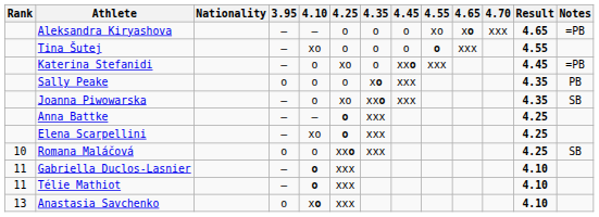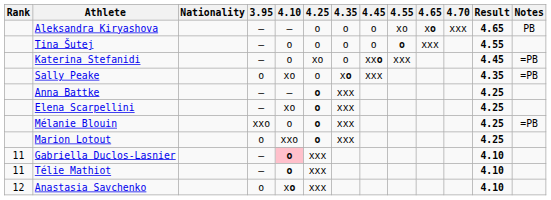Aleksandra Kiryashova | Notes: =PB -> PB
Tina Šutej | 4.10: xo -> o
Sally Peake | 4.10: o -> xo
Sally Peake | Notes: PB -> =PB
- row: Joanna Piwowarska | – | o | xo | xxo | xxx | 4.35 | SB
+ row: Mélanie Blouin | xxo | o | o | xxx | 4.25 | =PB
+ row: Marion Lotout | o | xxo | o | xxx | 4.25
- row: 10 | Romana Maláčová | o | o | xxo | xxx | 4.25 | SB
Gabriella Duclos-Lasnier | 4.10: no background -> pink background
Anastasia Savchenko | Rank: 13 -> 12
